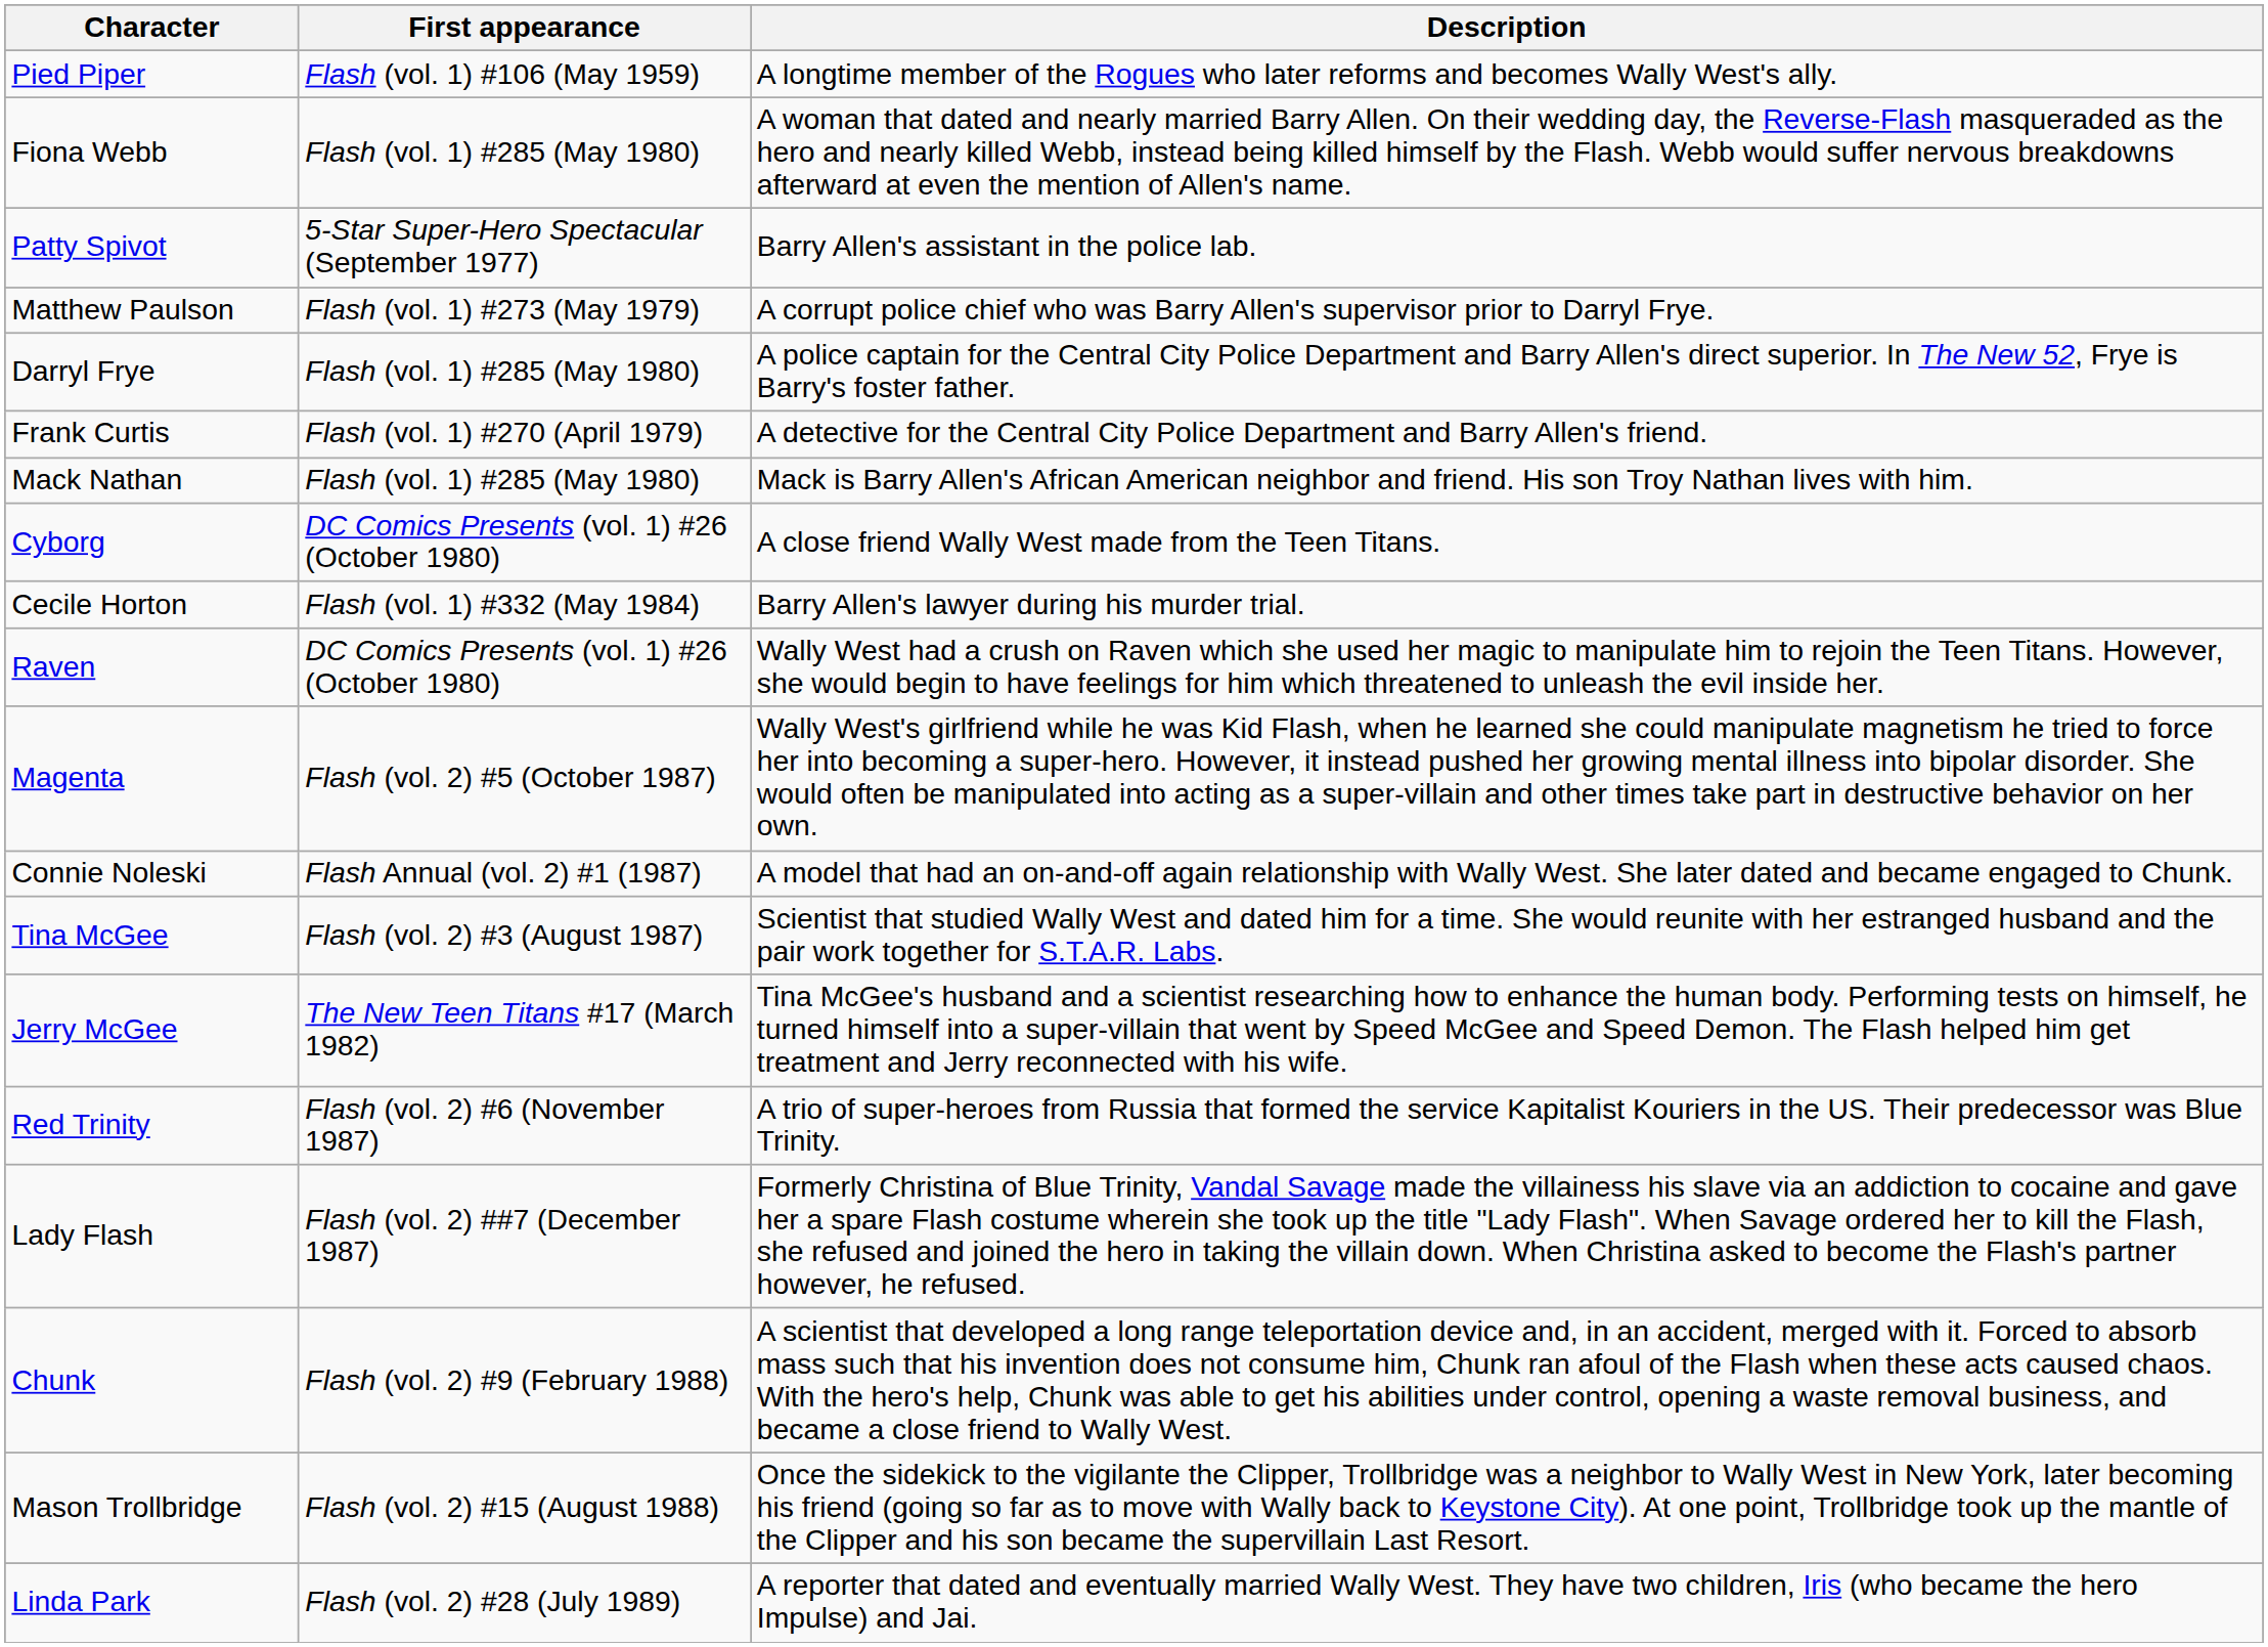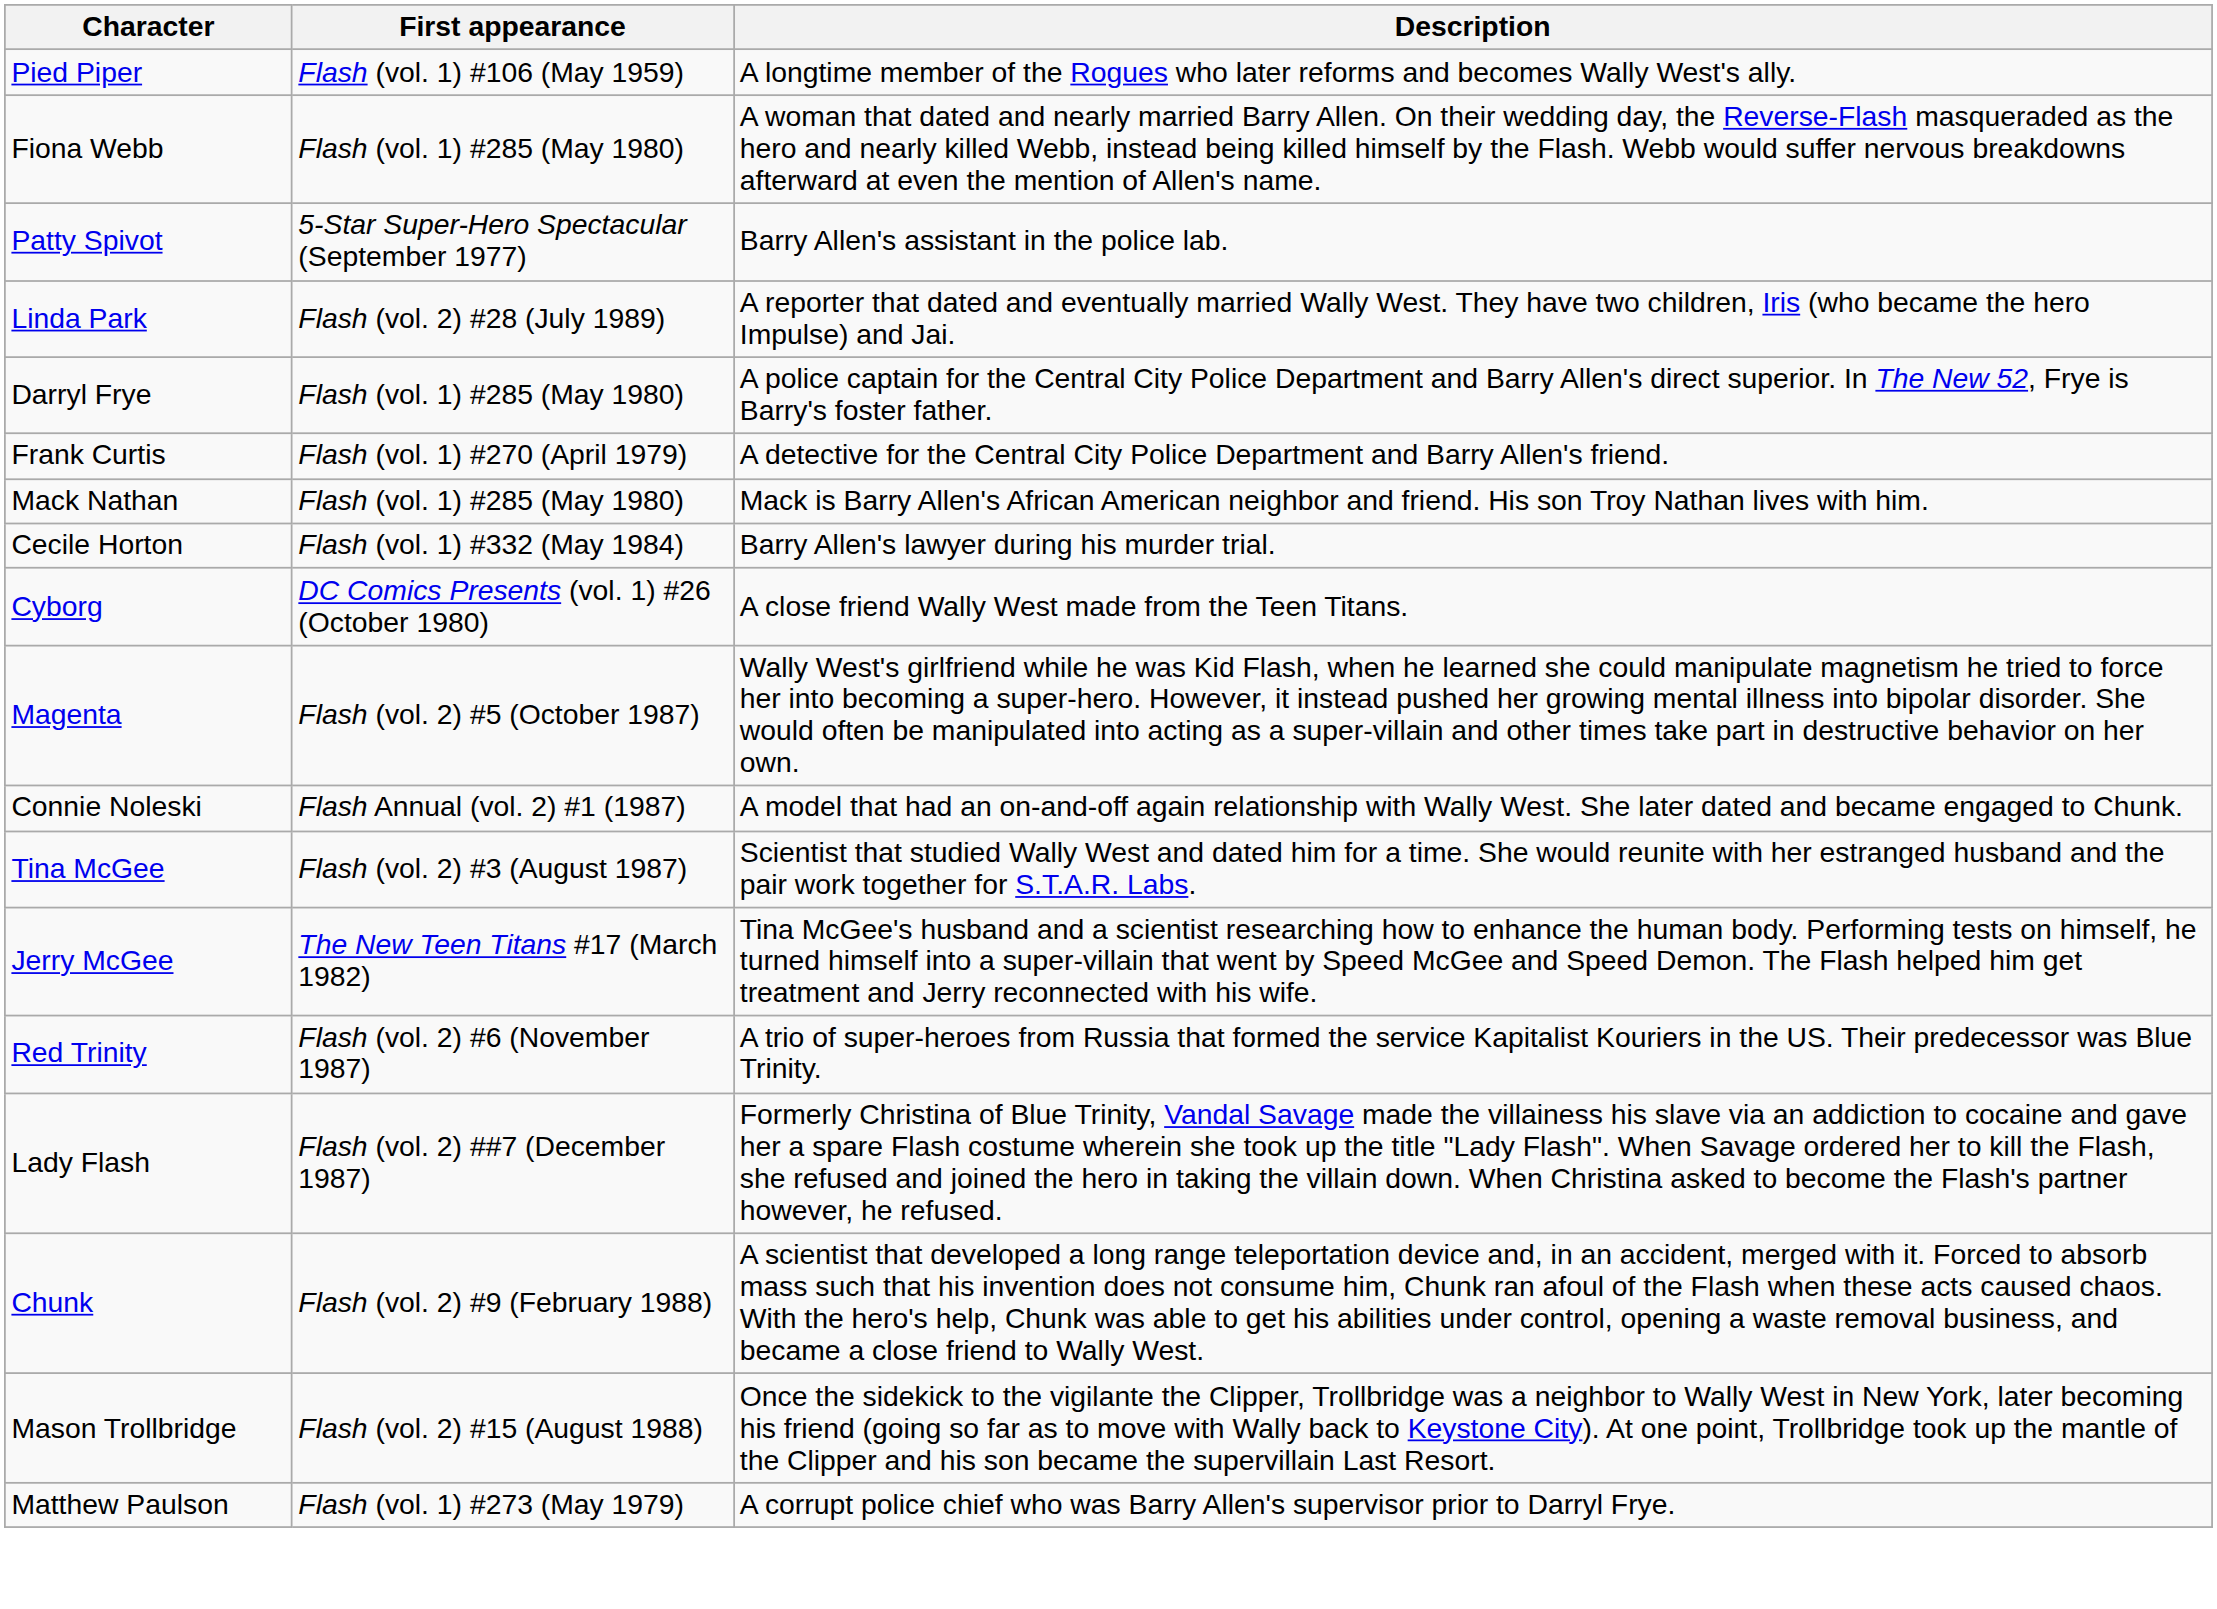rows swapped: Matthew Paulson <-> Linda Park
rows swapped: Cecile Horton <-> Cyborg
- row: Raven | DC Comics Presents (vol. 1) #26 (October 1980) | Wally West had a crush on Raven which she used her magic to manipulate him to rejoin the Teen Titans. However, she would begin to have feelings for him which threatened to unleash the evil inside her.
